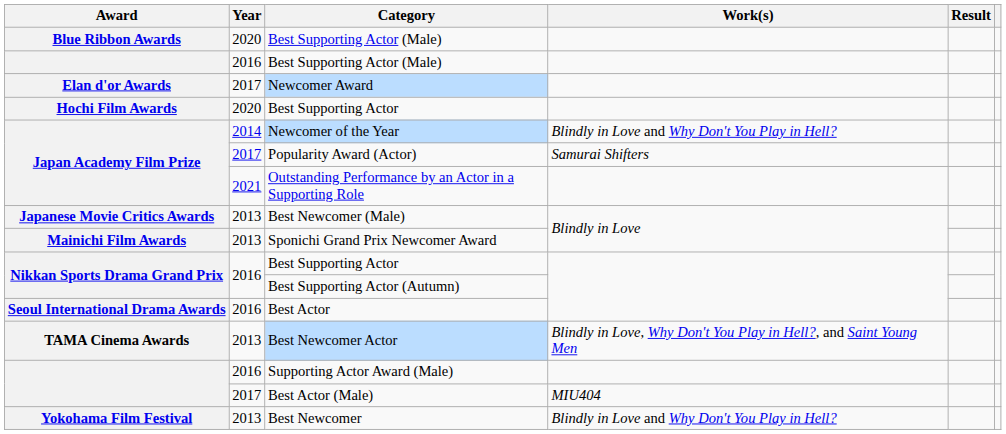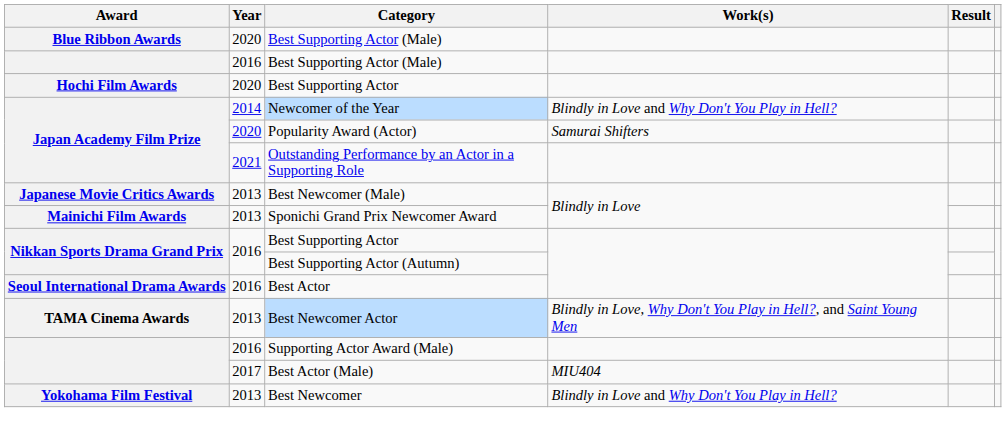- row: Elan d'or Awards | 2017 | Newcomer Award
Popularity Award (Actor) | Year: 2017 -> 2020
